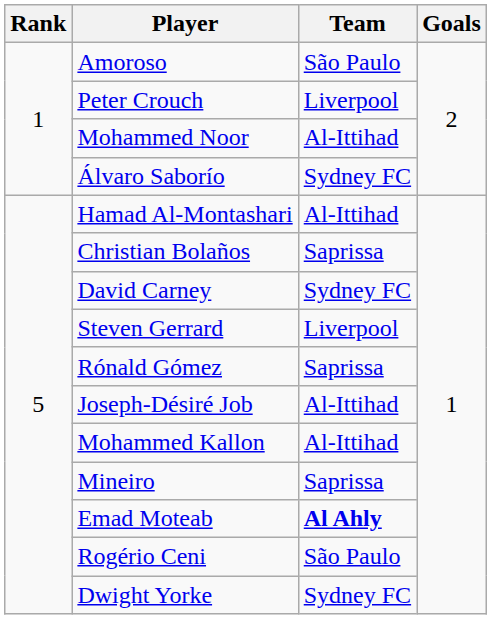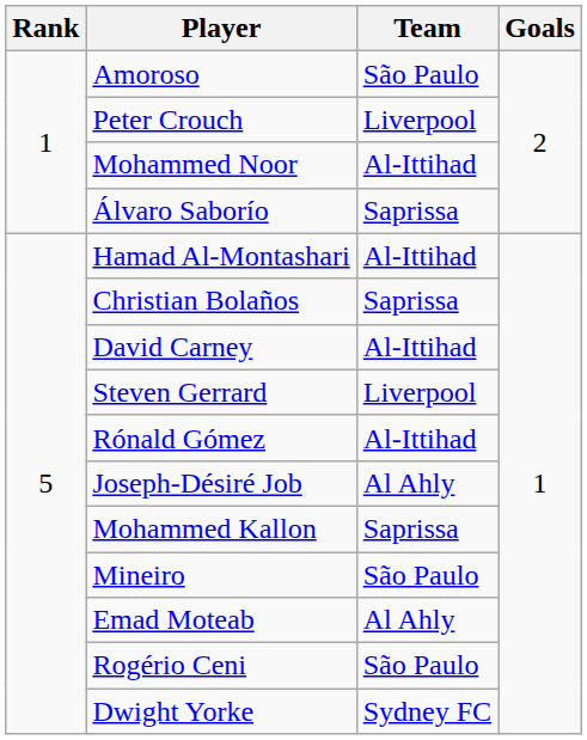Álvaro Saborío | Team: Sydney FC -> Saprissa
David Carney | Team: Sydney FC -> Al-Ittihad
Rónald Gómez | Team: Saprissa -> Al-Ittihad
Joseph-Désiré Job | Team: Al-Ittihad -> Al Ahly
Mohammed Kallon | Team: Al-Ittihad -> Saprissa
Mineiro | Team: Saprissa -> São Paulo
Emad Moteab | Team: bold -> normal
